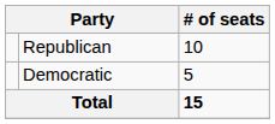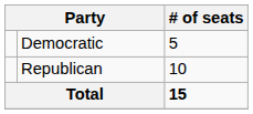rows swapped: Republican <-> Democratic
